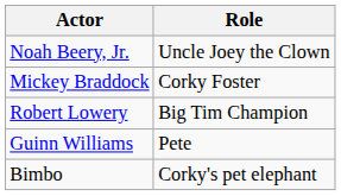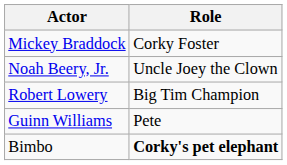rows swapped: Mickey Braddock <-> Noah Beery, Jr.
Bimbo | Role: normal -> bold
